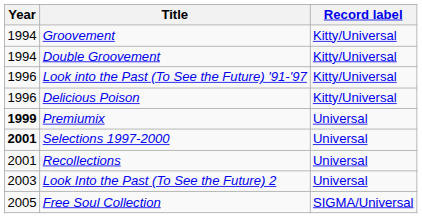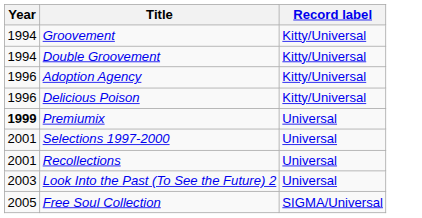+ row: 1996 | Adoption Agency | Kitty/Universal
- row: 1996 | Look into the Past (To See the Future) '91-'97 | Kitty/Universal
Selections 1997-2000 | Year: bold -> normal
